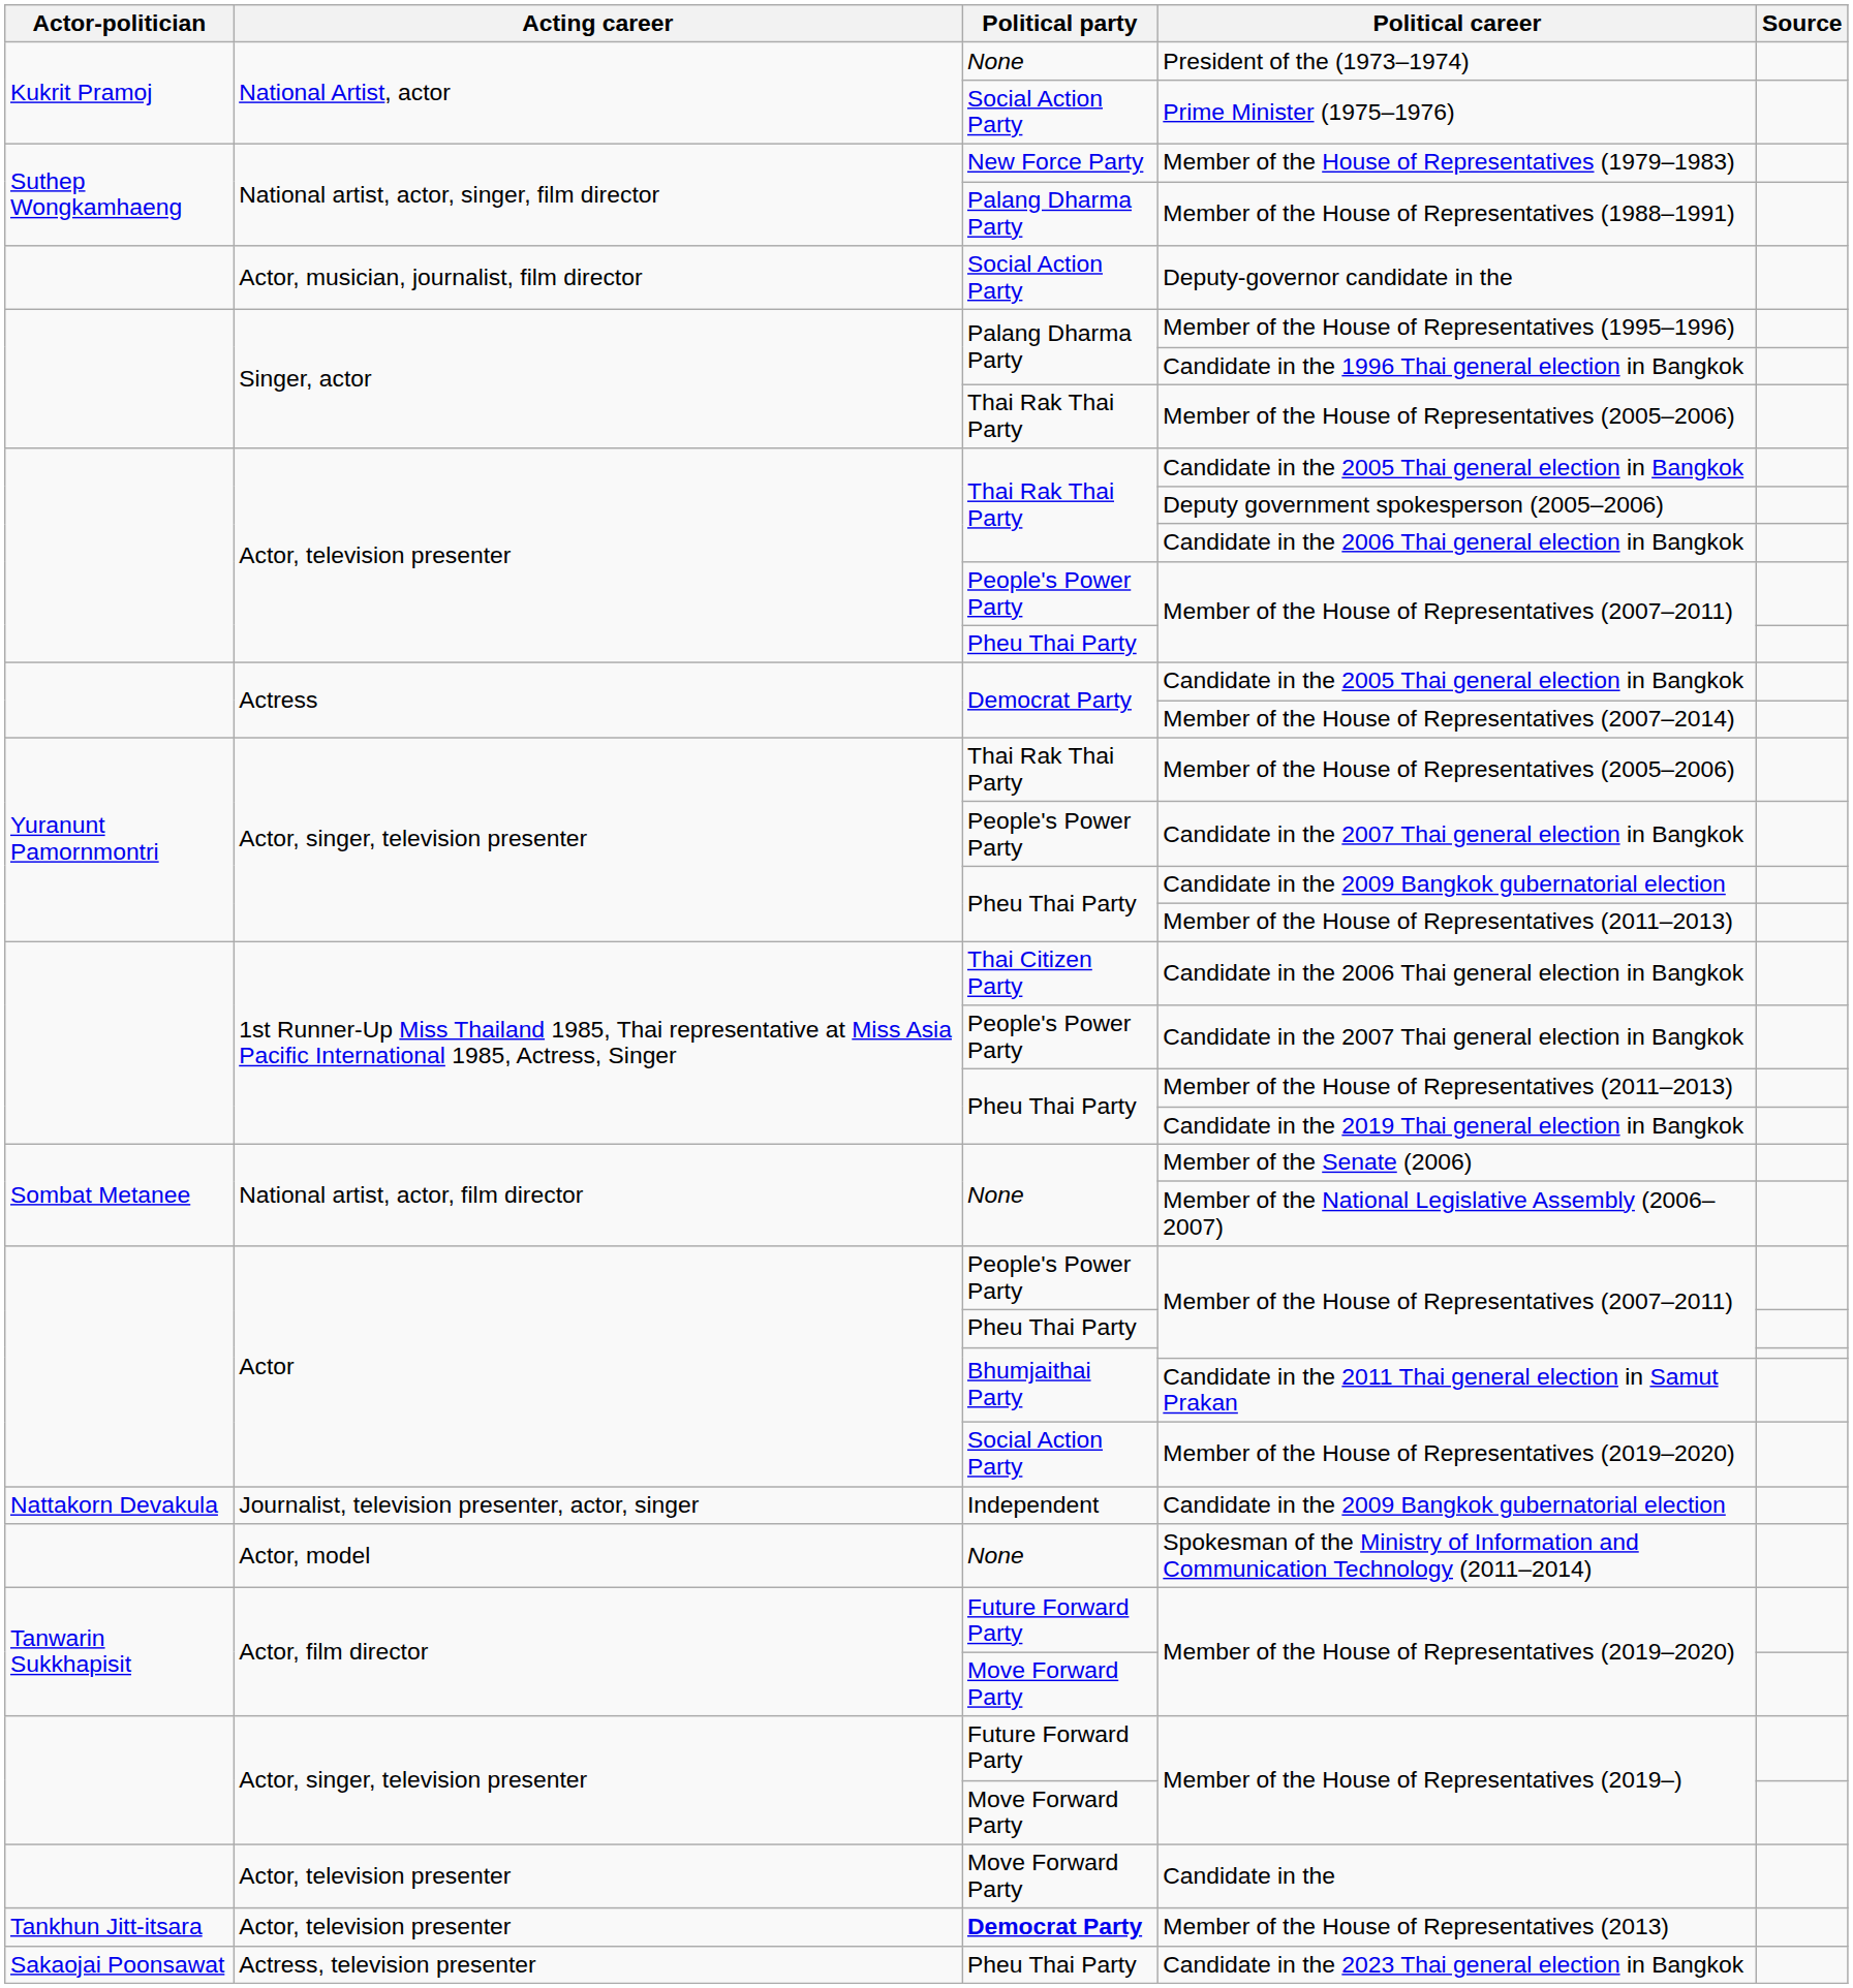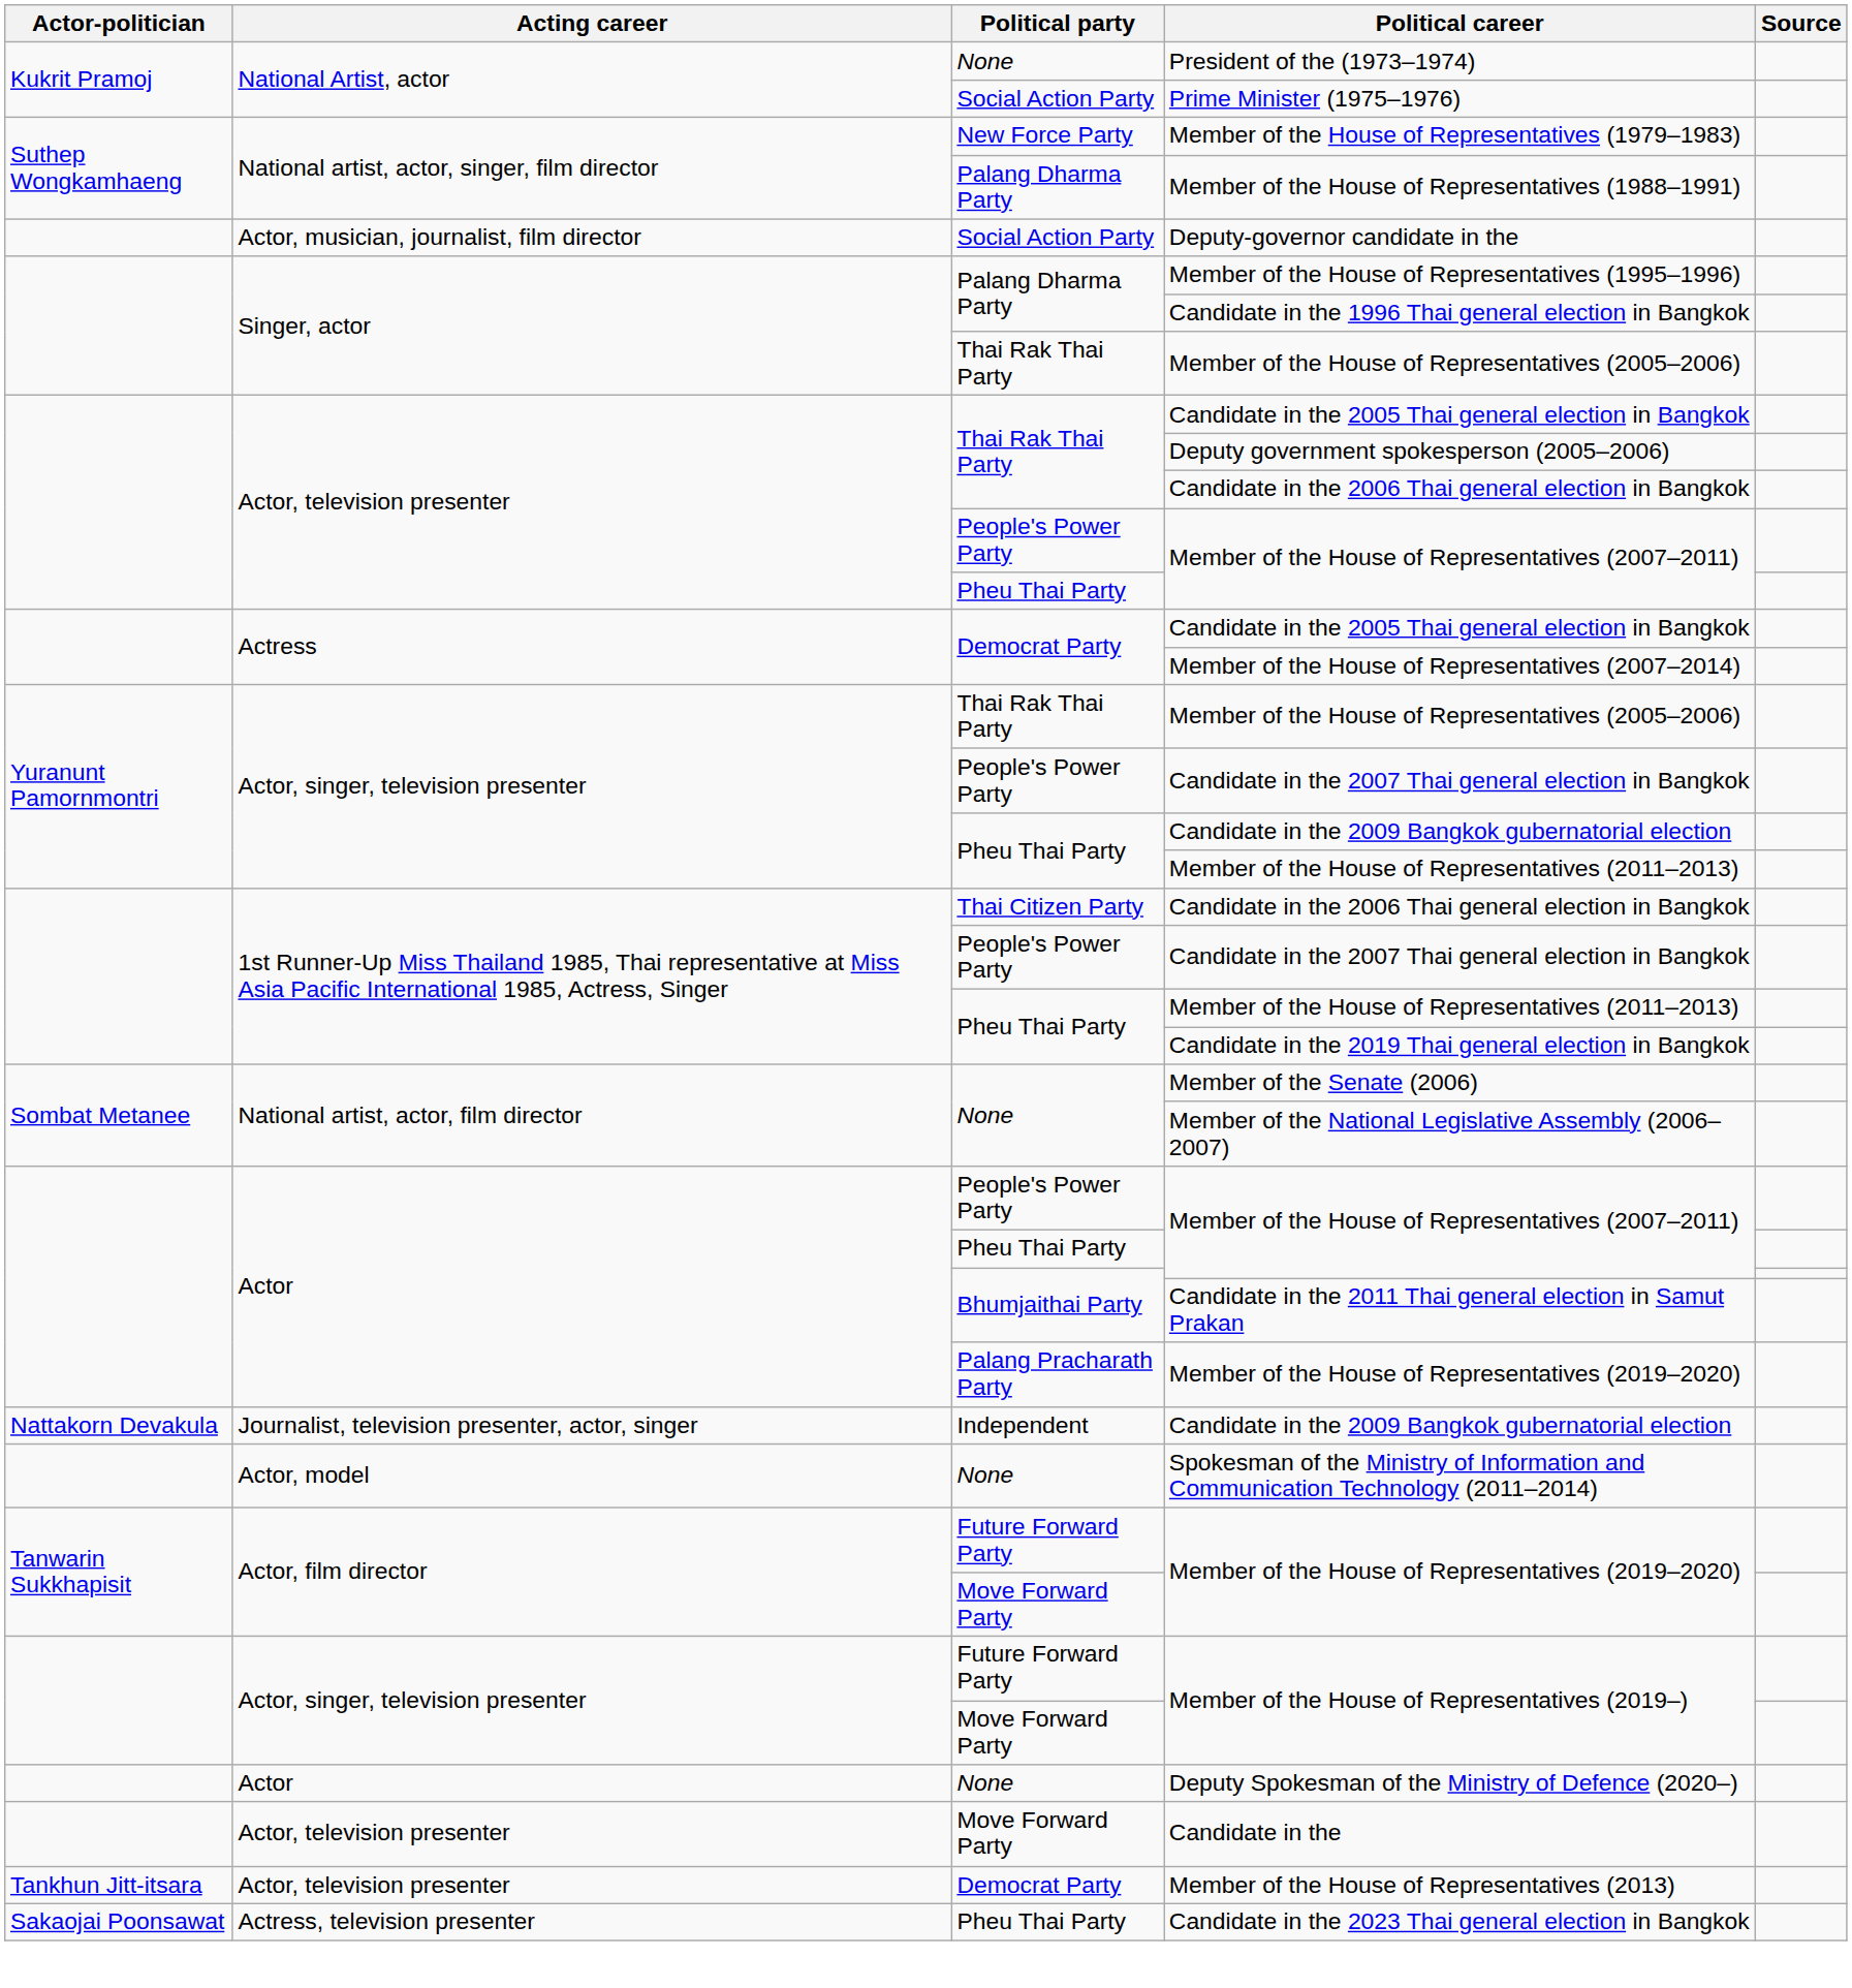Actor / Member of the House of Representatives (2019–2020) | Political party: Social Action Party -> Palang Pracharath Party
+ row: Actor | None | Deputy Spokesman of the Ministry of Defence (2020–)
Member of the House of Representatives (2013) | Political party: bold -> normal
